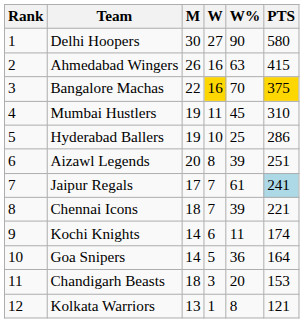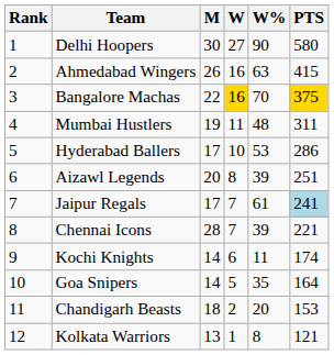Mumbai Hustlers | W%: 45 -> 48
Mumbai Hustlers | PTS: 310 -> 311
Hyderabad Ballers | M: 19 -> 17
Hyderabad Ballers | W%: 25 -> 53
Chennai Icons | M: 18 -> 28
Goa Snipers | W%: 36 -> 35
Chandigarh Beasts | W: 3 -> 2
